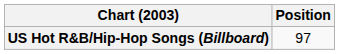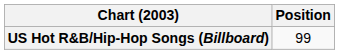US Hot R&B/Hip-Hop Songs (Billboard) | Position: 97 -> 99
